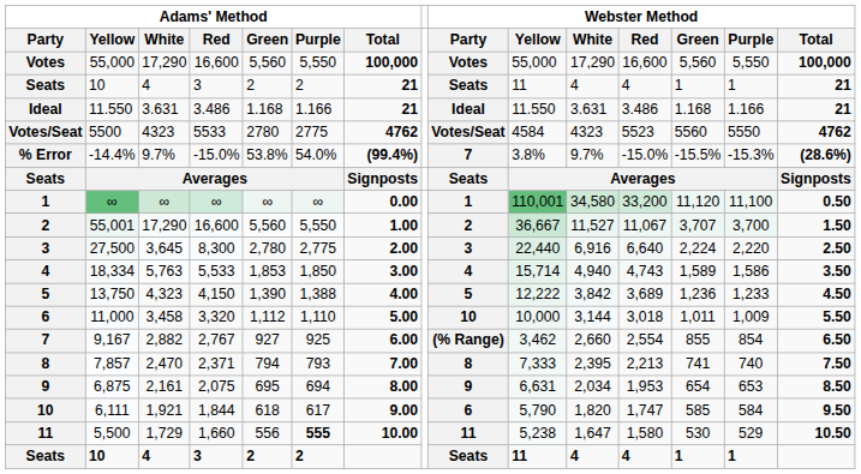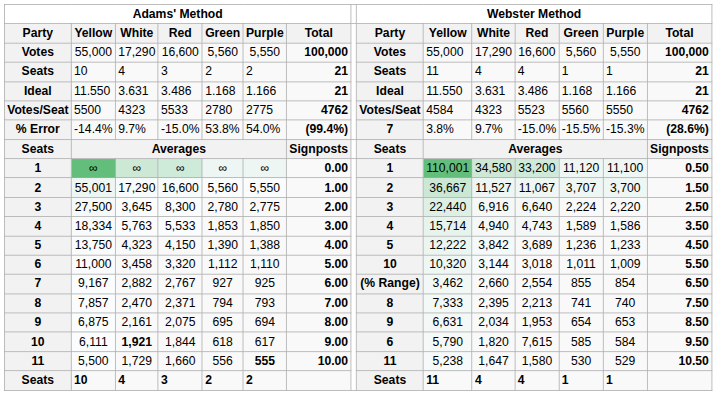11,000 | column 10: 10,000 -> 10,320
6,111 | column 3: normal -> bold
6,111 | column 12: 1,747 -> 7,615
